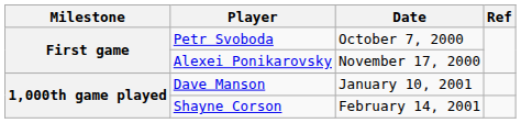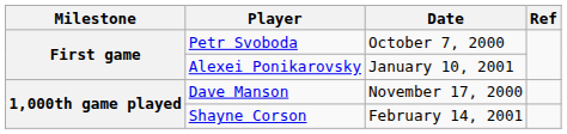Alexei Ponikarovsky | Date: November 17, 2000 -> January 10, 2001
Dave Manson | Date: January 10, 2001 -> November 17, 2000
